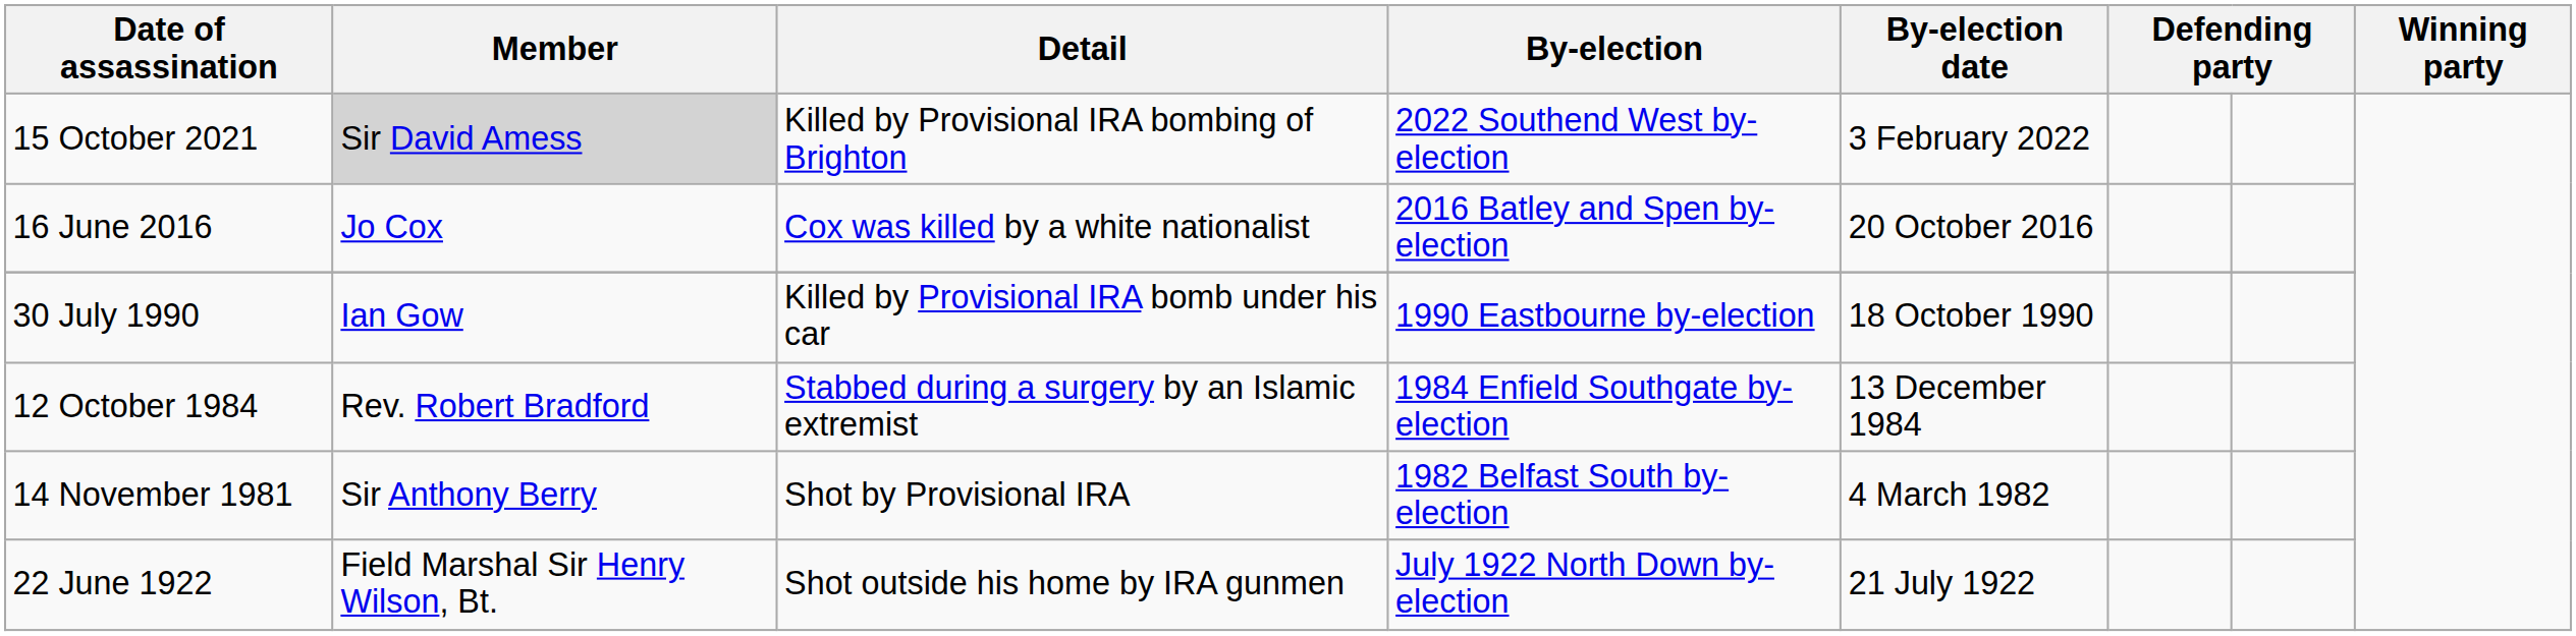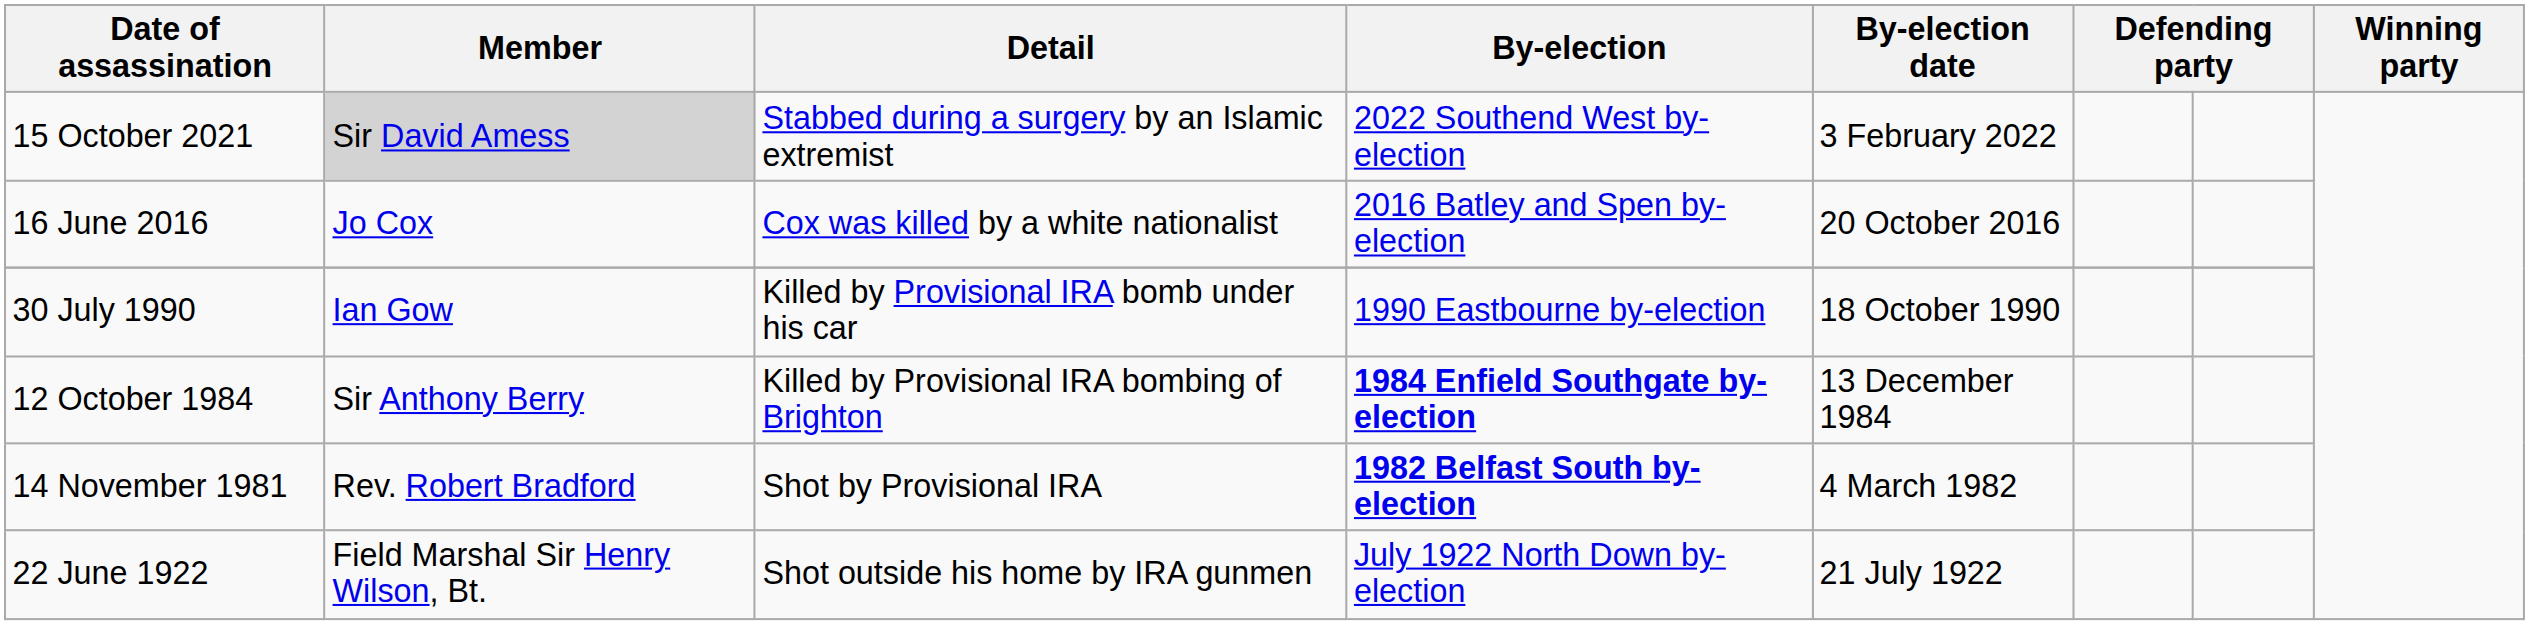15 October 2021 | Detail: Killed by Provisional IRA bombing of Brighton -> Stabbed during a surgery by an Islamic extremist
12 October 1984 | Member: Rev. Robert Bradford -> Sir Anthony Berry
12 October 1984 | Detail: Stabbed during a surgery by an Islamic extremist -> Killed by Provisional IRA bombing of Brighton
12 October 1984 | By-election: normal -> bold
14 November 1981 | Member: Sir Anthony Berry -> Rev. Robert Bradford
14 November 1981 | By-election: normal -> bold
